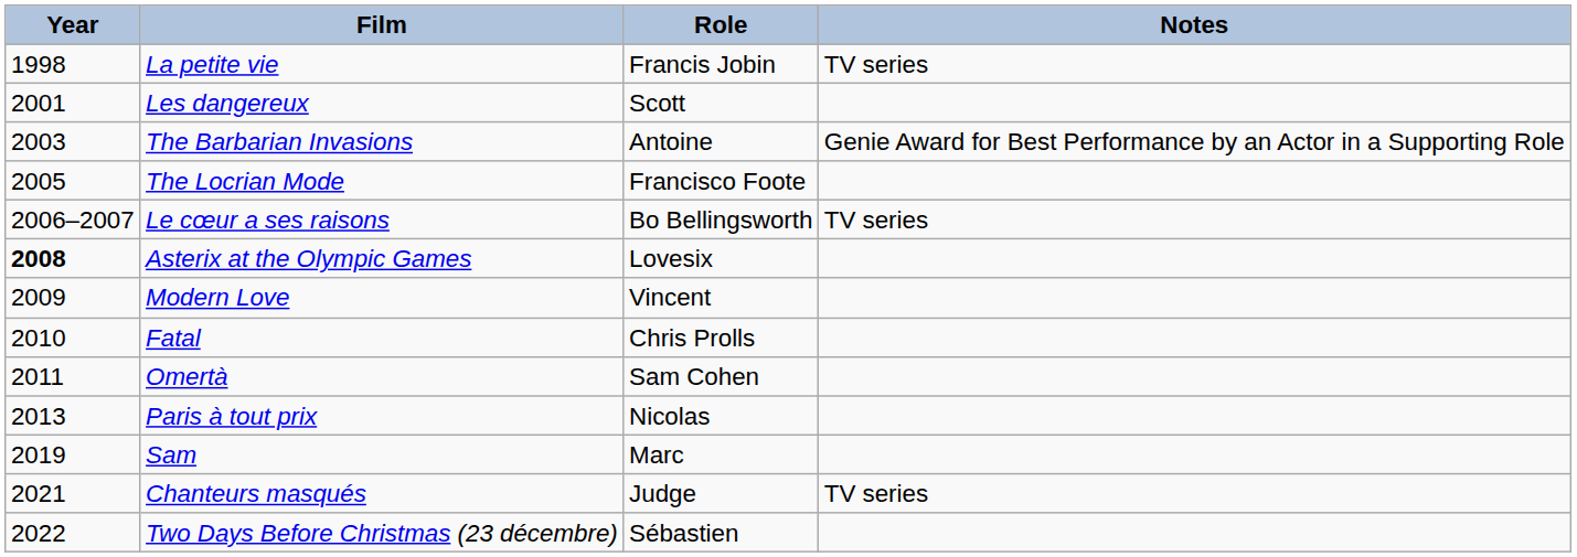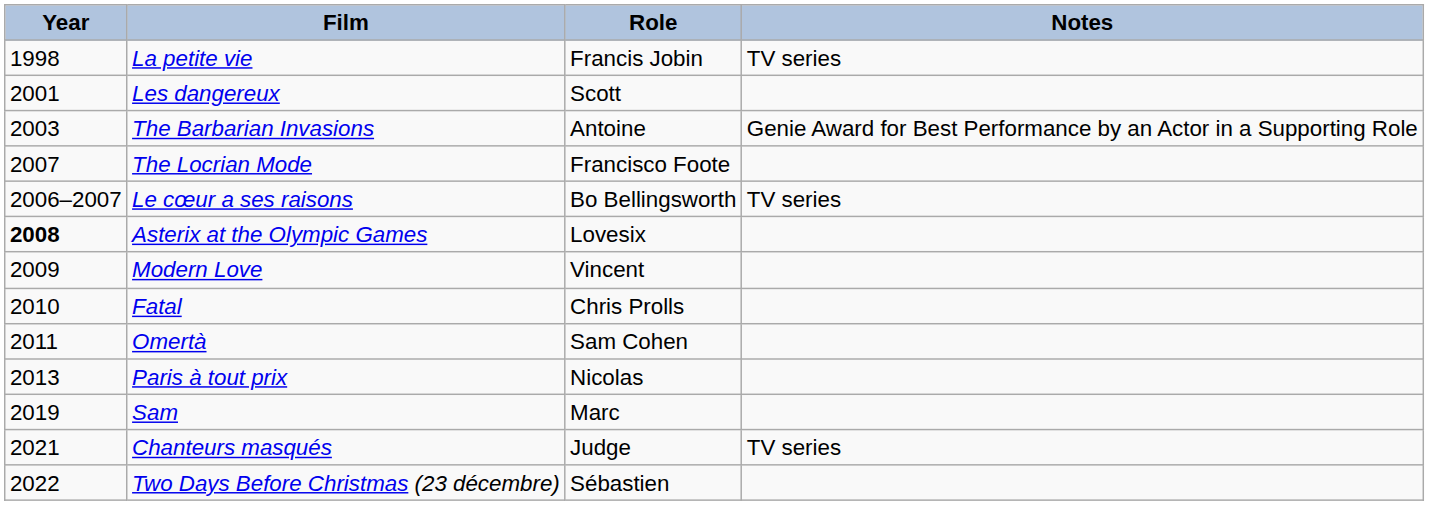The Locrian Mode | Year: 2005 -> 2007
